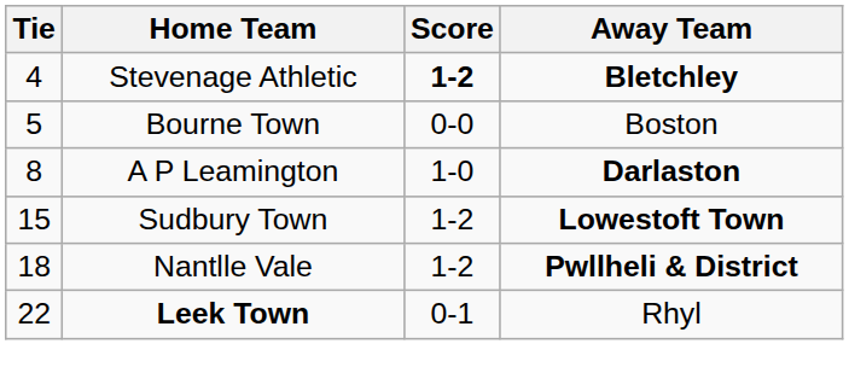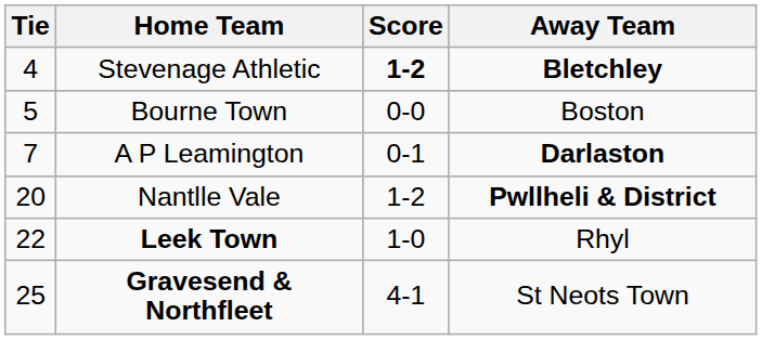A P Leamington | Tie: 8 -> 7
A P Leamington | Score: 1-0 -> 0-1
- row: 15 | Sudbury Town | 1-2 | Lowestoft Town
Nantlle Vale | Tie: 18 -> 20
Leek Town | Score: 0-1 -> 1-0
+ row: 25 | Gravesend & Northfleet | 4-1 | St Neots Town
